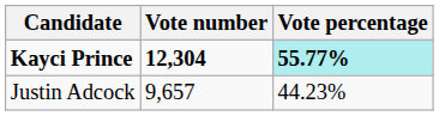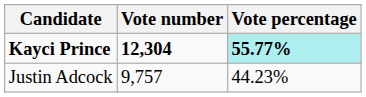Justin Adcock | Vote number: 9,657 -> 9,757
